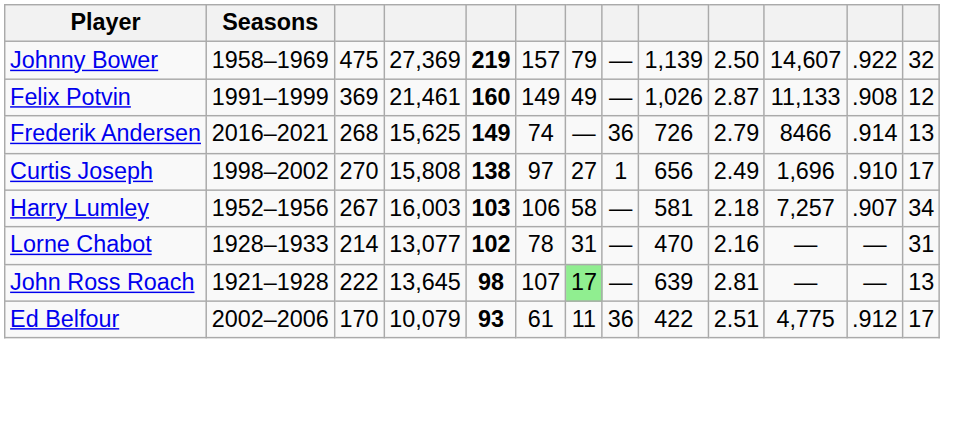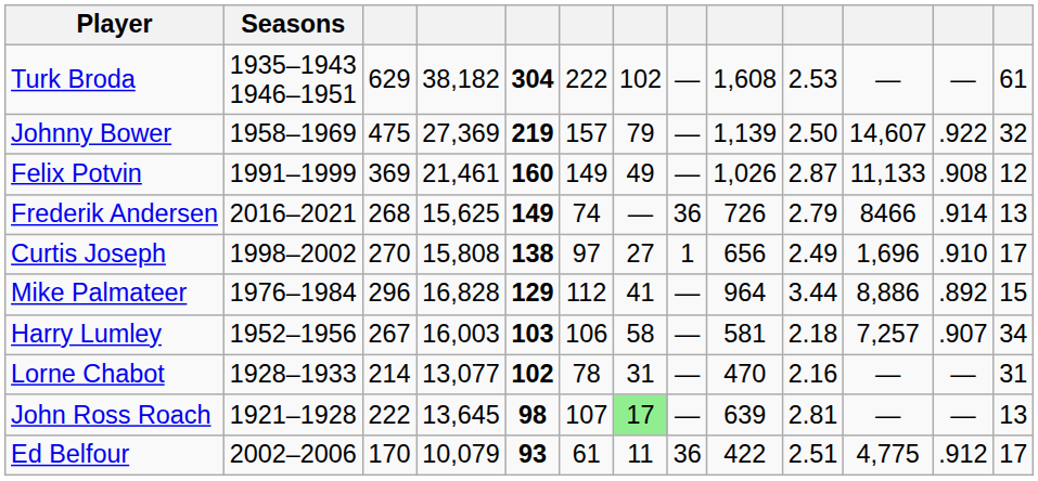+ row: Turk Broda | 1935–1943 1946–1951 | 629 | 38,182 | 304 | 222 | 102 | — | 1,608 | 2.53 | — | — | 61
+ row: Mike Palmateer | 1976–1984 | 296 | 16,828 | 129 | 112 | 41 | — | 964 | 3.44 | 8,886 | .892 | 15
